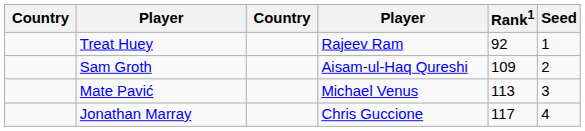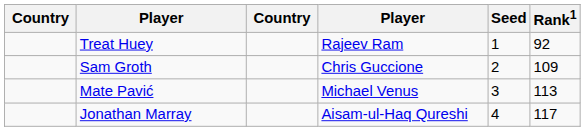columns swapped: Rank1 <-> Seed
Sam Groth | column 4: Aisam-ul-Haq Qureshi -> Chris Guccione
Jonathan Marray | column 4: Chris Guccione -> Aisam-ul-Haq Qureshi
